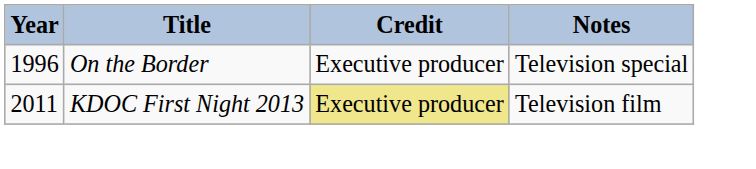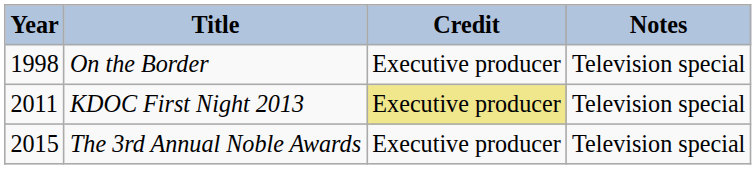On the Border | Year: 1996 -> 1998
KDOC First Night 2013 | Notes: Television film -> Television special
+ row: 2015 | The 3rd Annual Noble Awards | Executive producer | Television special
